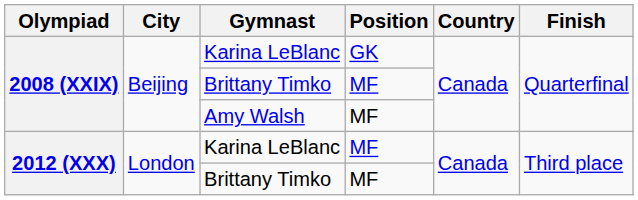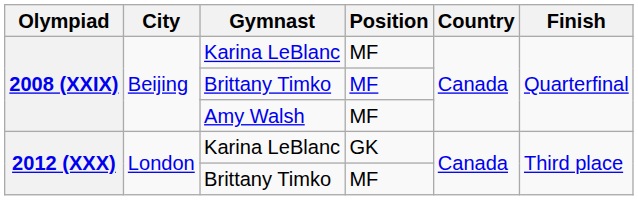2008 (XXIX) / Karina LeBlanc | Position: GK -> MF
2012 (XXX) / Karina LeBlanc | Position: MF -> GK
